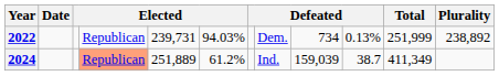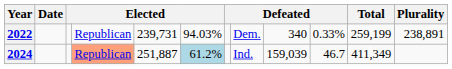2022 | column 9: 734 -> 340
2022 | column 10: 0.13% -> 0.33%
2022 | Total: 251,999 -> 259,199
2022 | Plurality: 238,892 -> 238,891
2024 | column 5: 251,889 -> 251,887
2024 | column 6: no background -> lightblue background
2024 | column 10: 38.7 -> 46.7
